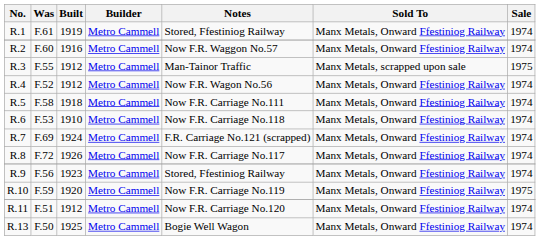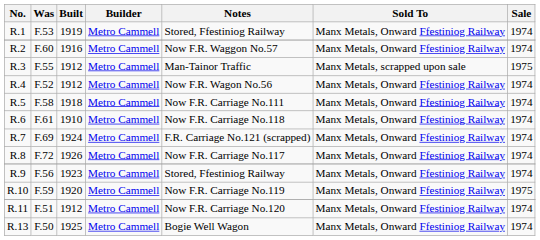R.1 | Was: F.61 -> F.53
R.6 | Was: F.53 -> F.61
